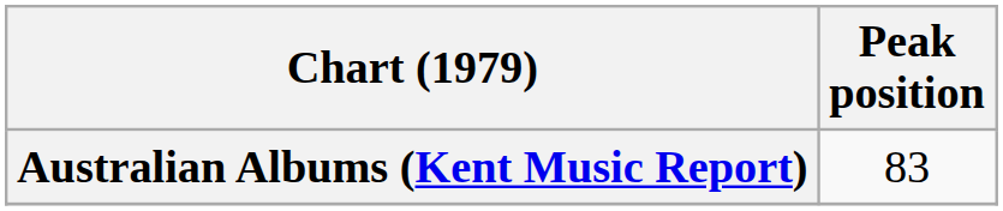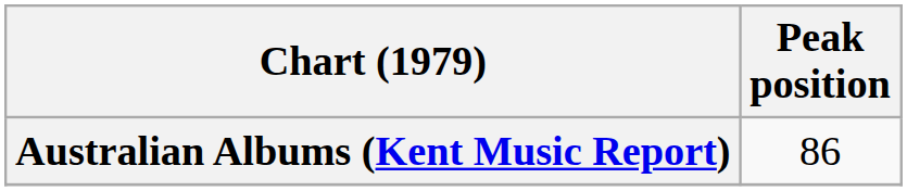Australian Albums (Kent Music Report) | Peak position: 83 -> 86
